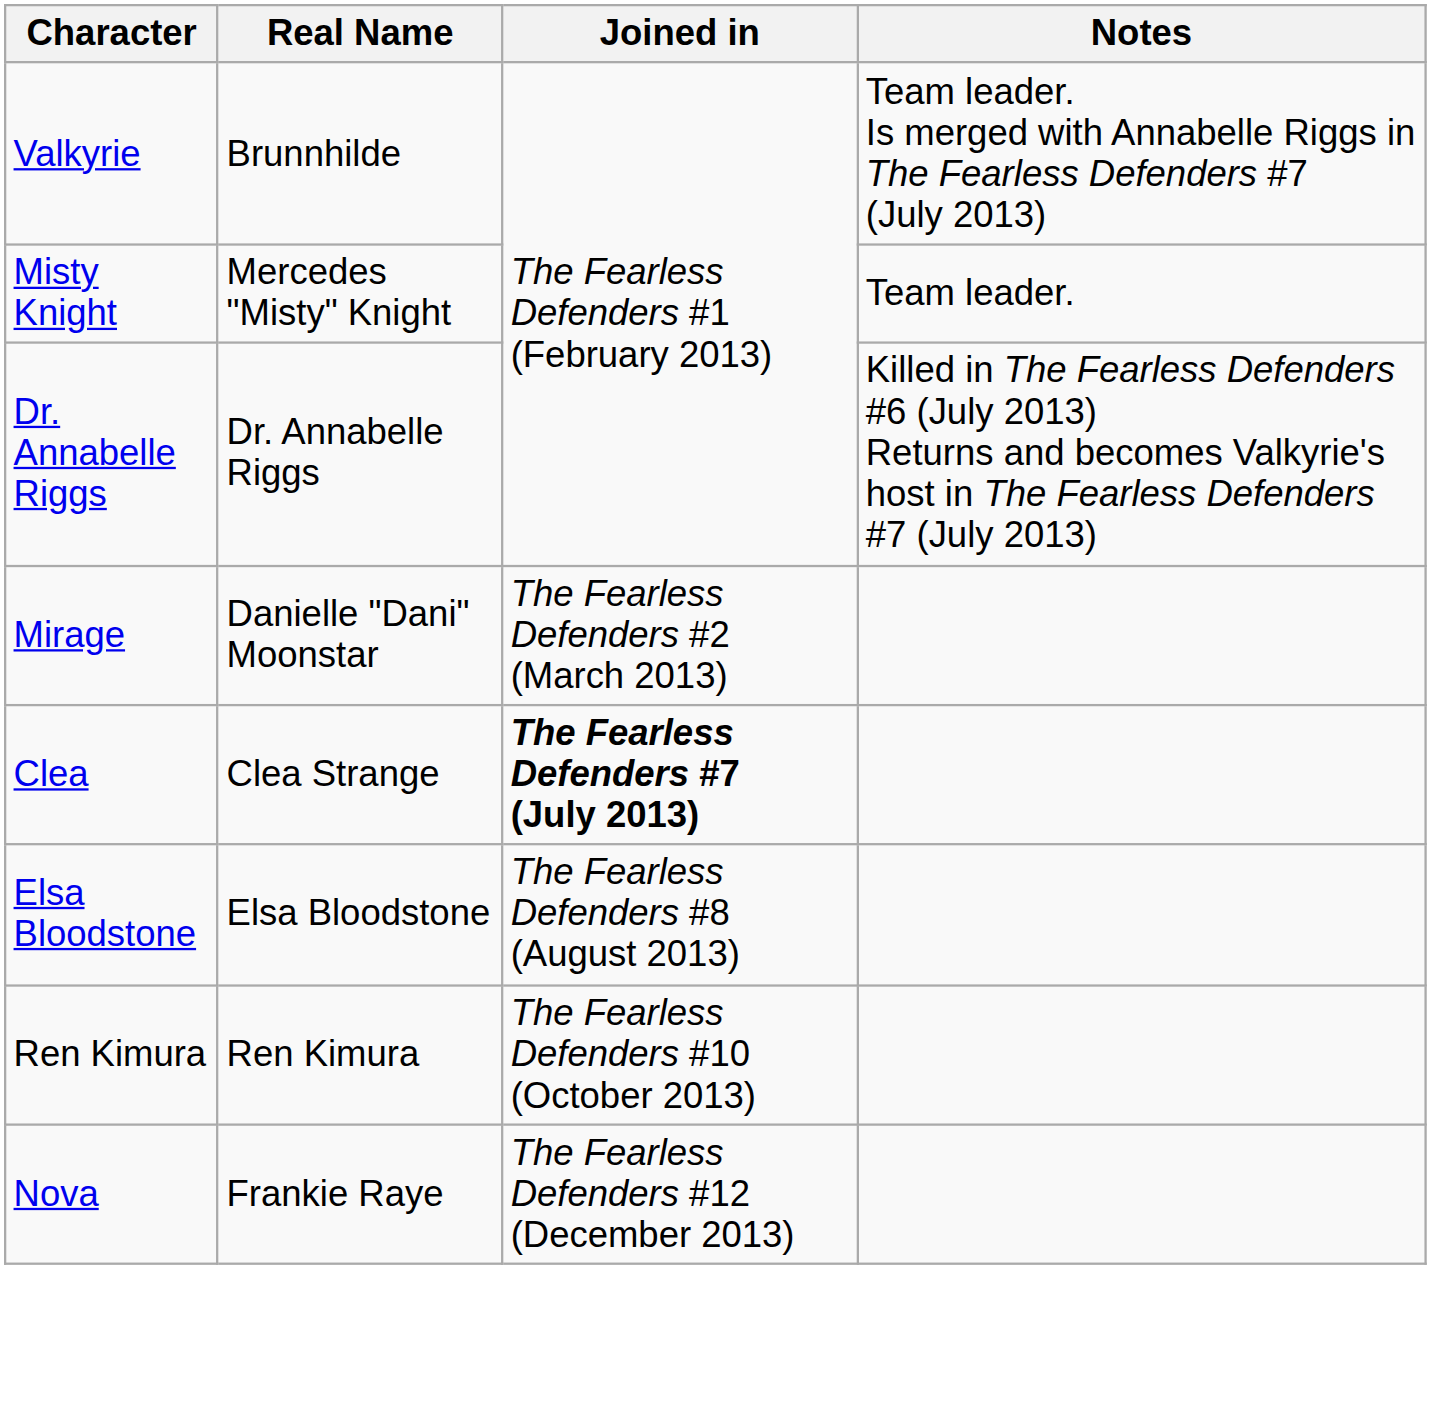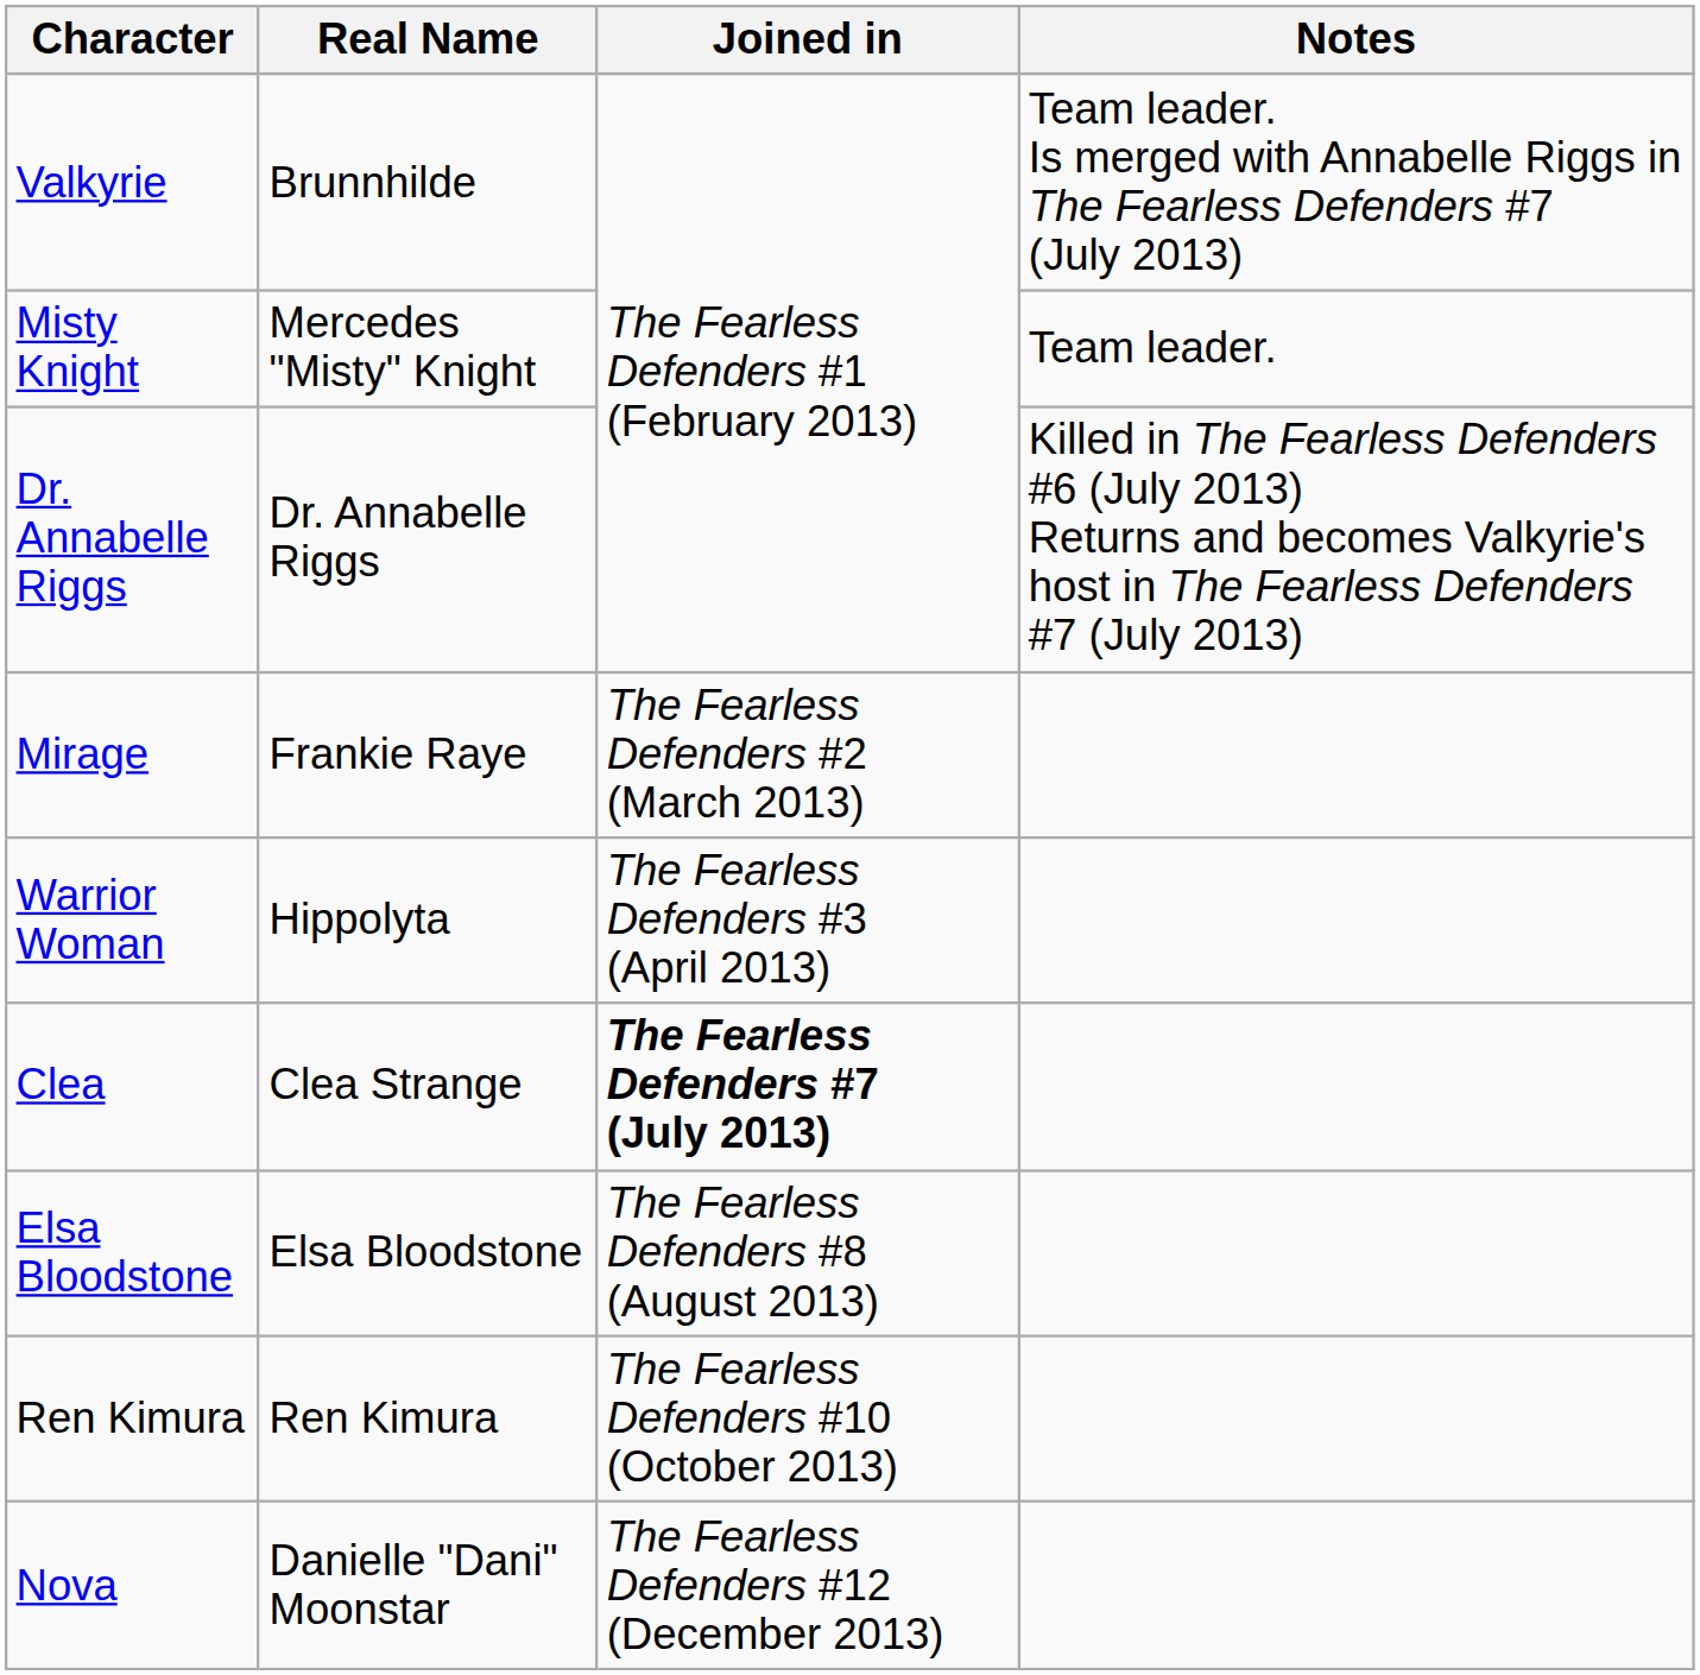Mirage | Real Name: Danielle "Dani" Moonstar -> Frankie Raye
+ row: Warrior Woman | Hippolyta | The Fearless Defenders #3 (April 2013)
Nova | Real Name: Frankie Raye -> Danielle "Dani" Moonstar
